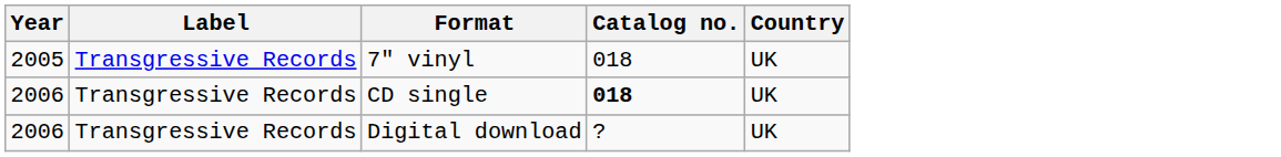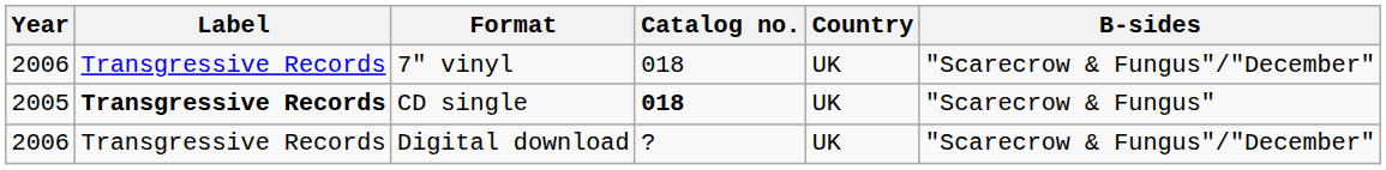+ column: B-sides | "Scarecrow & Fungus"/"December" | "Scarecrow & Fungus" | "Scarecrow & Fungus"/"December"
7" vinyl | Year: 2005 -> 2006
CD single | Year: 2006 -> 2005
CD single | Label: normal -> bold
